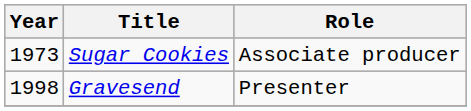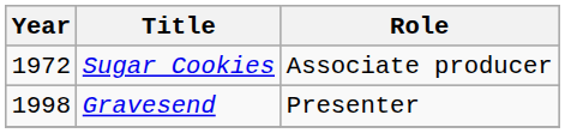Sugar Cookies | Year: 1973 -> 1972
